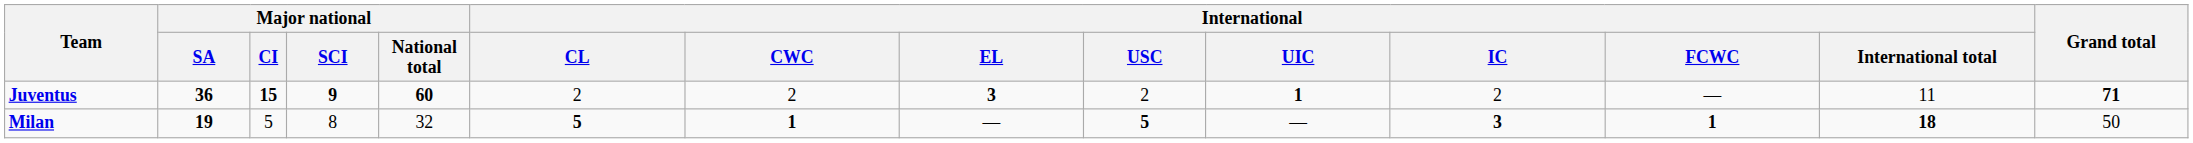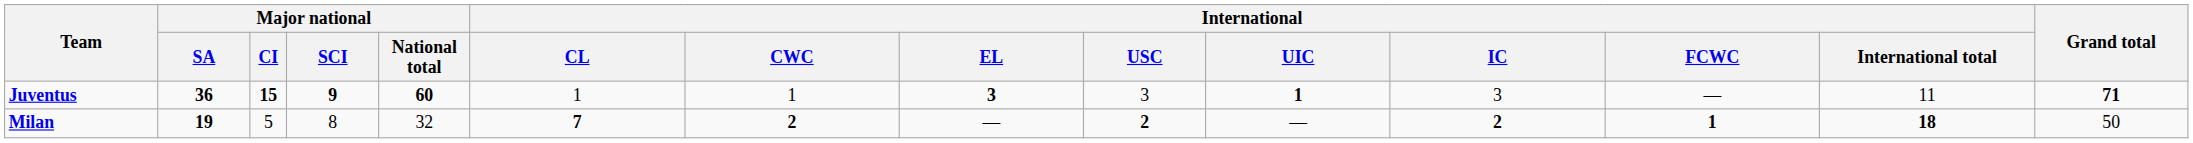Juventus | International / CL: 2 -> 1
Juventus | International / CWC: 2 -> 1
Juventus | International / USC: 2 -> 3
Juventus | International / IC: 2 -> 3
Milan | International / CL: 5 -> 7
Milan | International / CWC: 1 -> 2
Milan | International / USC: 5 -> 2
Milan | International / IC: 3 -> 2
